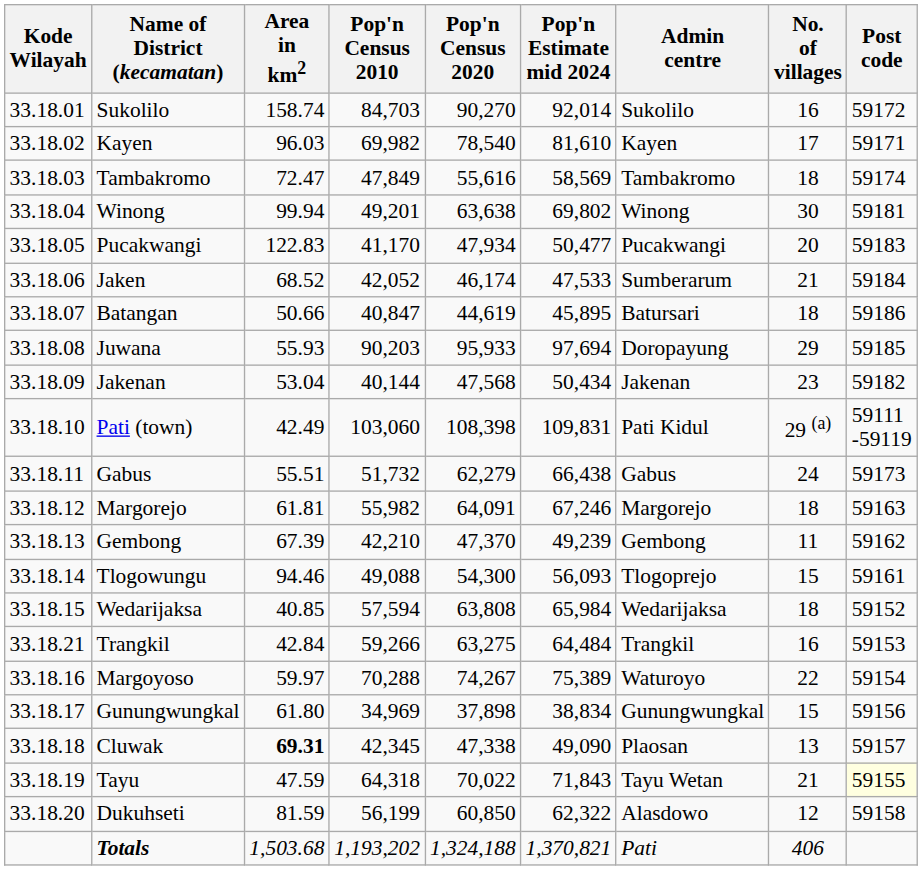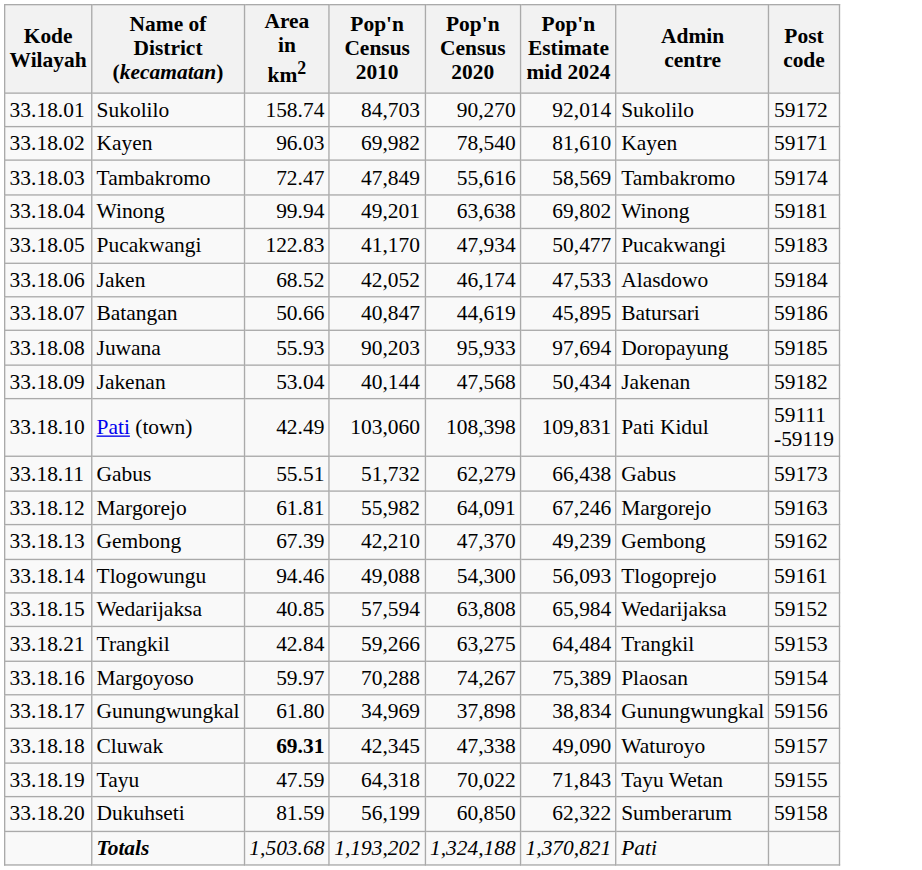- column: No. of villages | 16 | 17 | 18 | 30 | 20 | 21 | 18 | 29 | 23 | 29 (a) | 24 | 18 | 11 | 15 | 18 | 16 | 22 | 15 | 13 | 21 | 12 | 406
Jaken | Admin centre: Sumberarum -> Alasdowo
Margoyoso | Admin centre: Waturoyo -> Plaosan
Cluwak | Admin centre: Plaosan -> Waturoyo
Tayu | Post code: lightyellow background -> no background
Dukuhseti | Admin centre: Alasdowo -> Sumberarum
